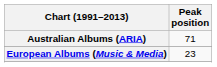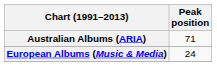European Albums (Music & Media) | Peak position: 23 -> 24
